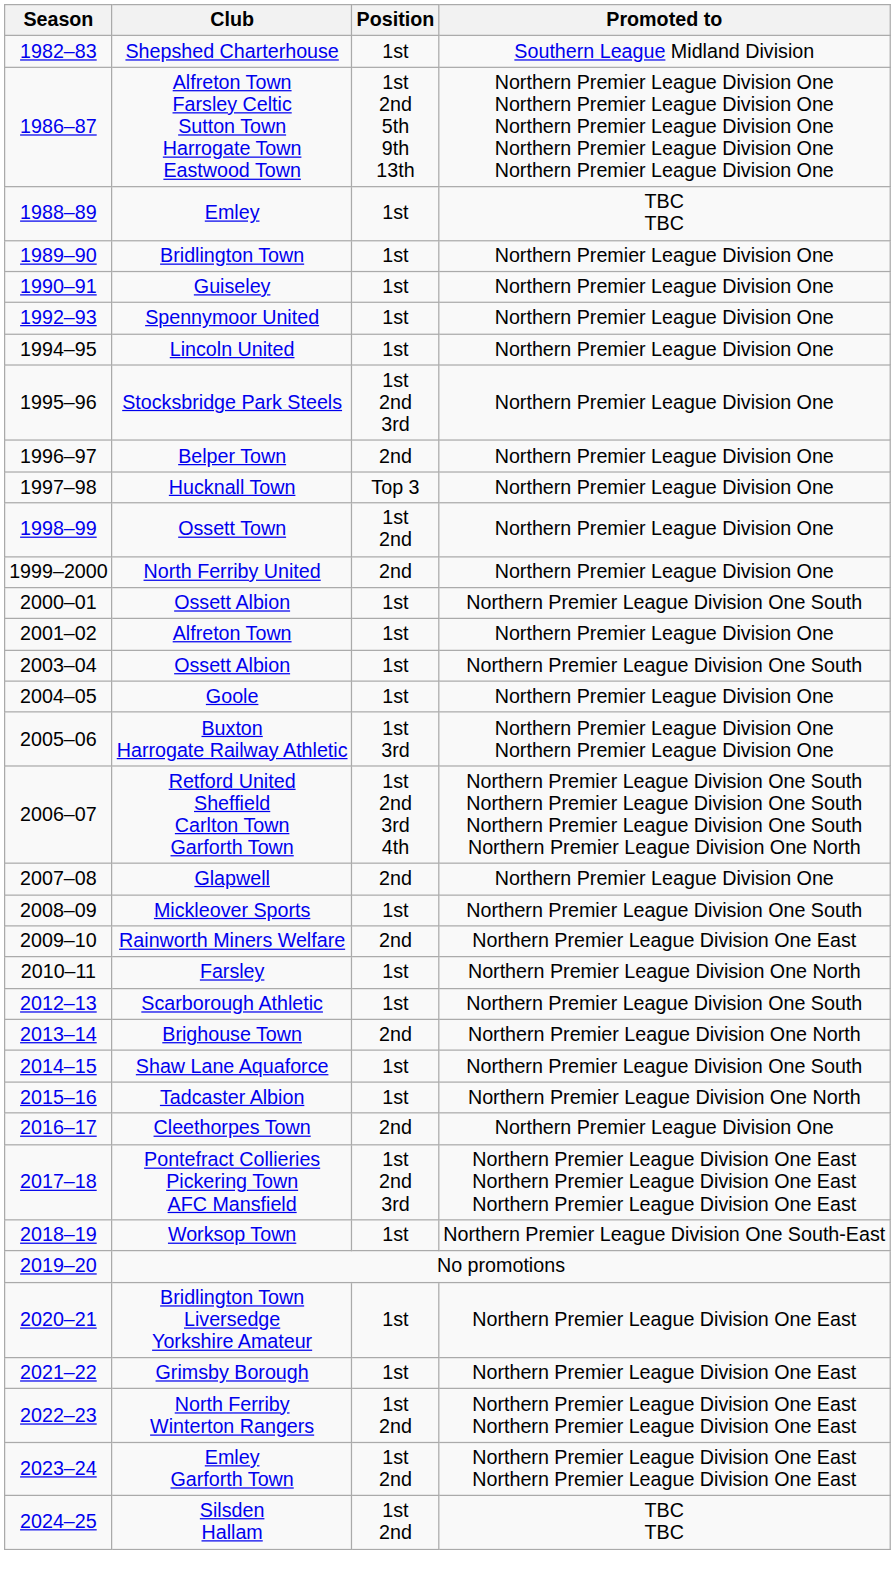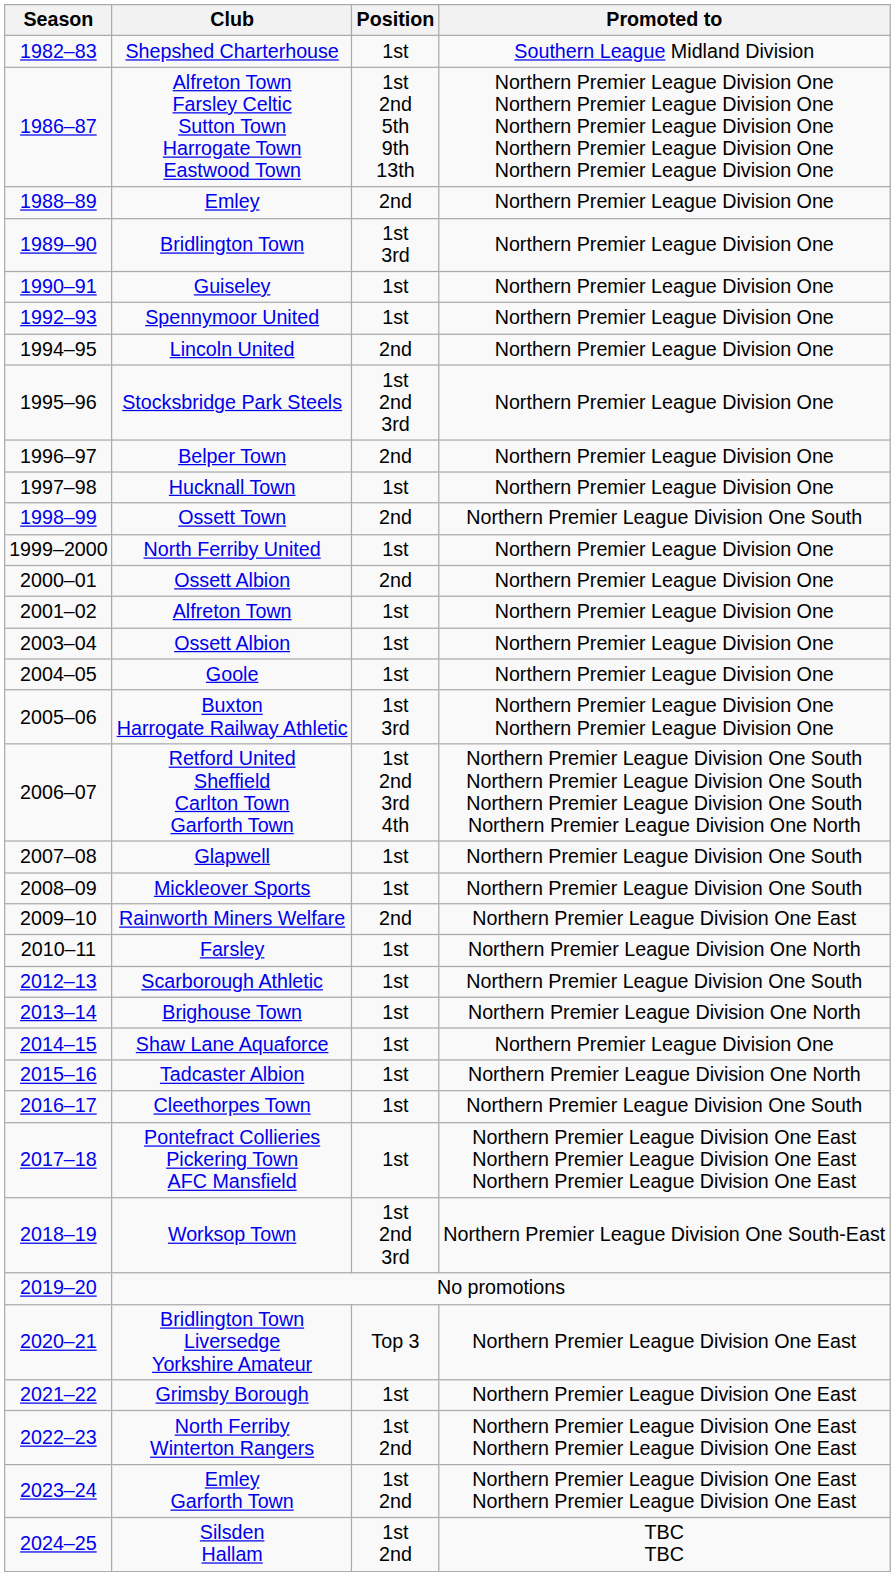Emley | Position: 1st -> 2nd
Emley | Promoted to: TBC TBC -> Northern Premier League Division One
Bridlington Town | Position: 1st -> 1st 3rd
Lincoln United | Position: 1st -> 2nd
Hucknall Town | Position: Top 3 -> 1st
Ossett Town | Position: 1st 2nd -> 2nd
Ossett Town | Promoted to: Northern Premier League Division One -> Northern Premier League Division One South
North Ferriby United | Position: 2nd -> 1st
2000–01 / Ossett Albion | Position: 1st -> 2nd
2000–01 / Ossett Albion | Promoted to: Northern Premier League Division One South -> Northern Premier League Division One
2003–04 / Ossett Albion | Promoted to: Northern Premier League Division One South -> Northern Premier League Division One
Glapwell | Position: 2nd -> 1st
Glapwell | Promoted to: Northern Premier League Division One -> Northern Premier League Division One South
Brighouse Town | Position: 2nd -> 1st
Shaw Lane Aquaforce | Promoted to: Northern Premier League Division One South -> Northern Premier League Division One
Cleethorpes Town | Position: 2nd -> 1st
Cleethorpes Town | Promoted to: Northern Premier League Division One -> Northern Premier League Division One South
Pontefract Collieries Pickering Town AFC Mansfield | Position: 1st 2nd 3rd -> 1st
Worksop Town | Position: 1st -> 1st 2nd 3rd
Bridlington Town Liversedge Yorkshire Amateur | Position: 1st -> Top 3
